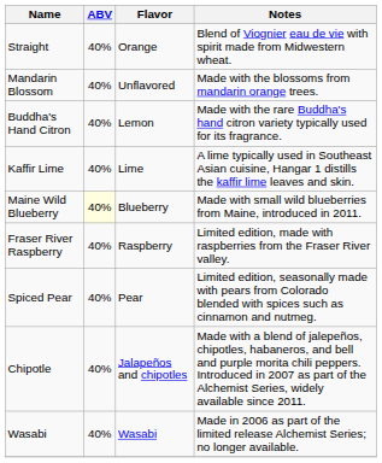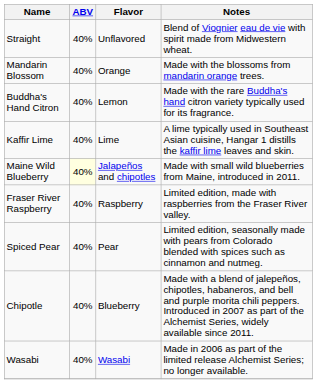Straight | Flavor: Orange -> Unflavored
Mandarin Blossom | Flavor: Unflavored -> Orange
Maine Wild Blueberry | Flavor: Blueberry -> Jalapeños and chipotles
Chipotle | Flavor: Jalapeños and chipotles -> Blueberry
